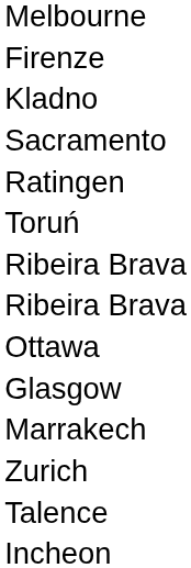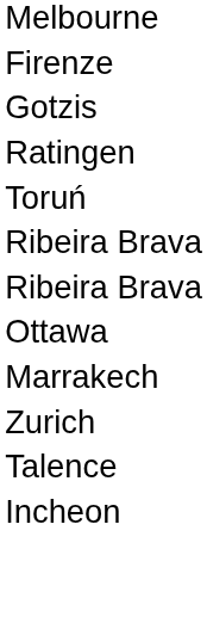+ row: Gotzis
- row: Kladno
- row: Sacramento
- row: Glasgow
